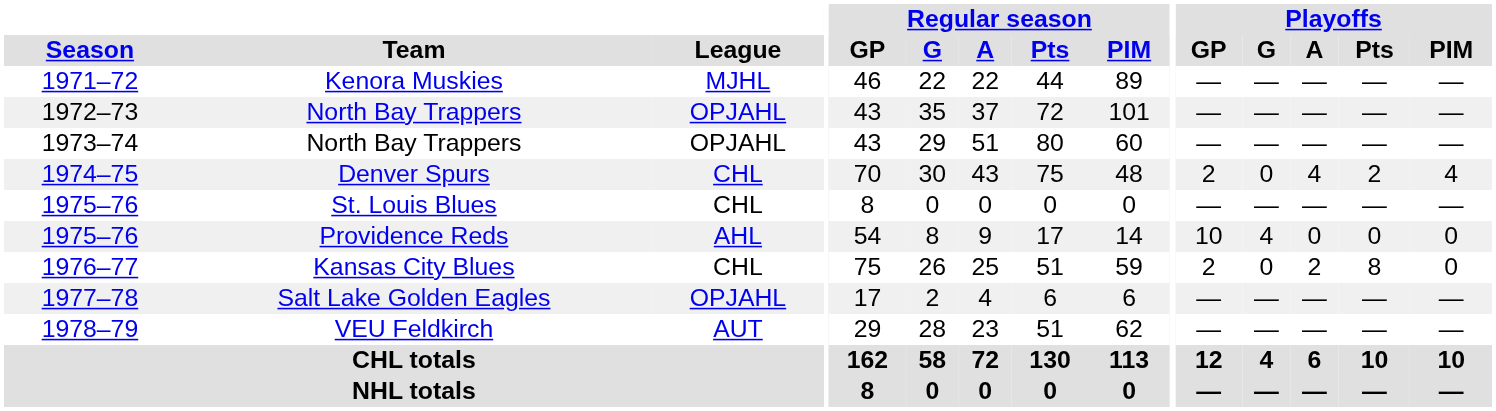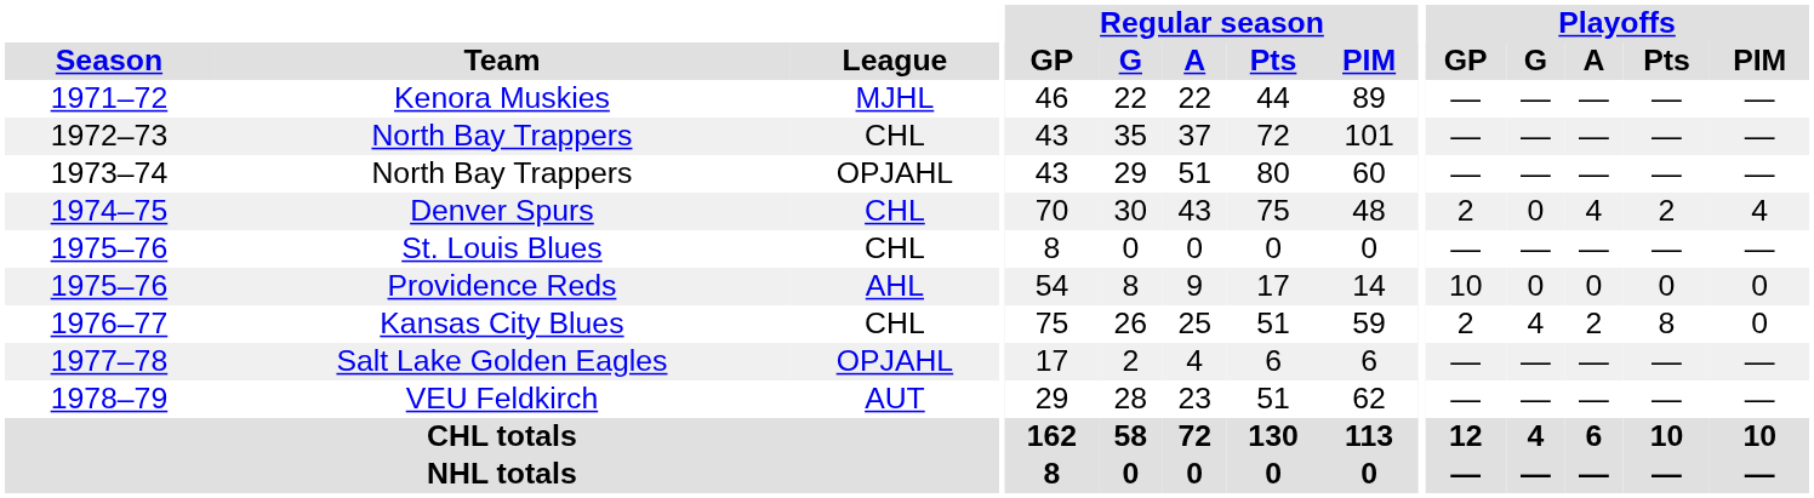1972–73 | League: OPJAHL -> CHL
1975–76 / Providence Reds | Playoffs / G: 4 -> 0
1976–77 | Playoffs / G: 0 -> 4
